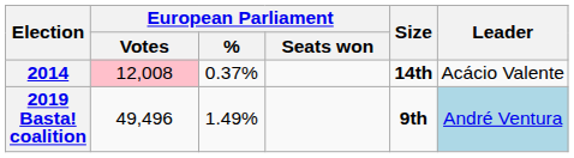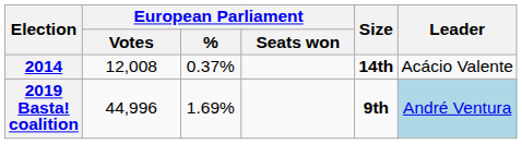2014 | European Parliament / Votes: pink background -> no background
2019 Basta! coalition | European Parliament / Votes: 49,496 -> 44,996
2019 Basta! coalition | European Parliament / %: 1.49% -> 1.69%
